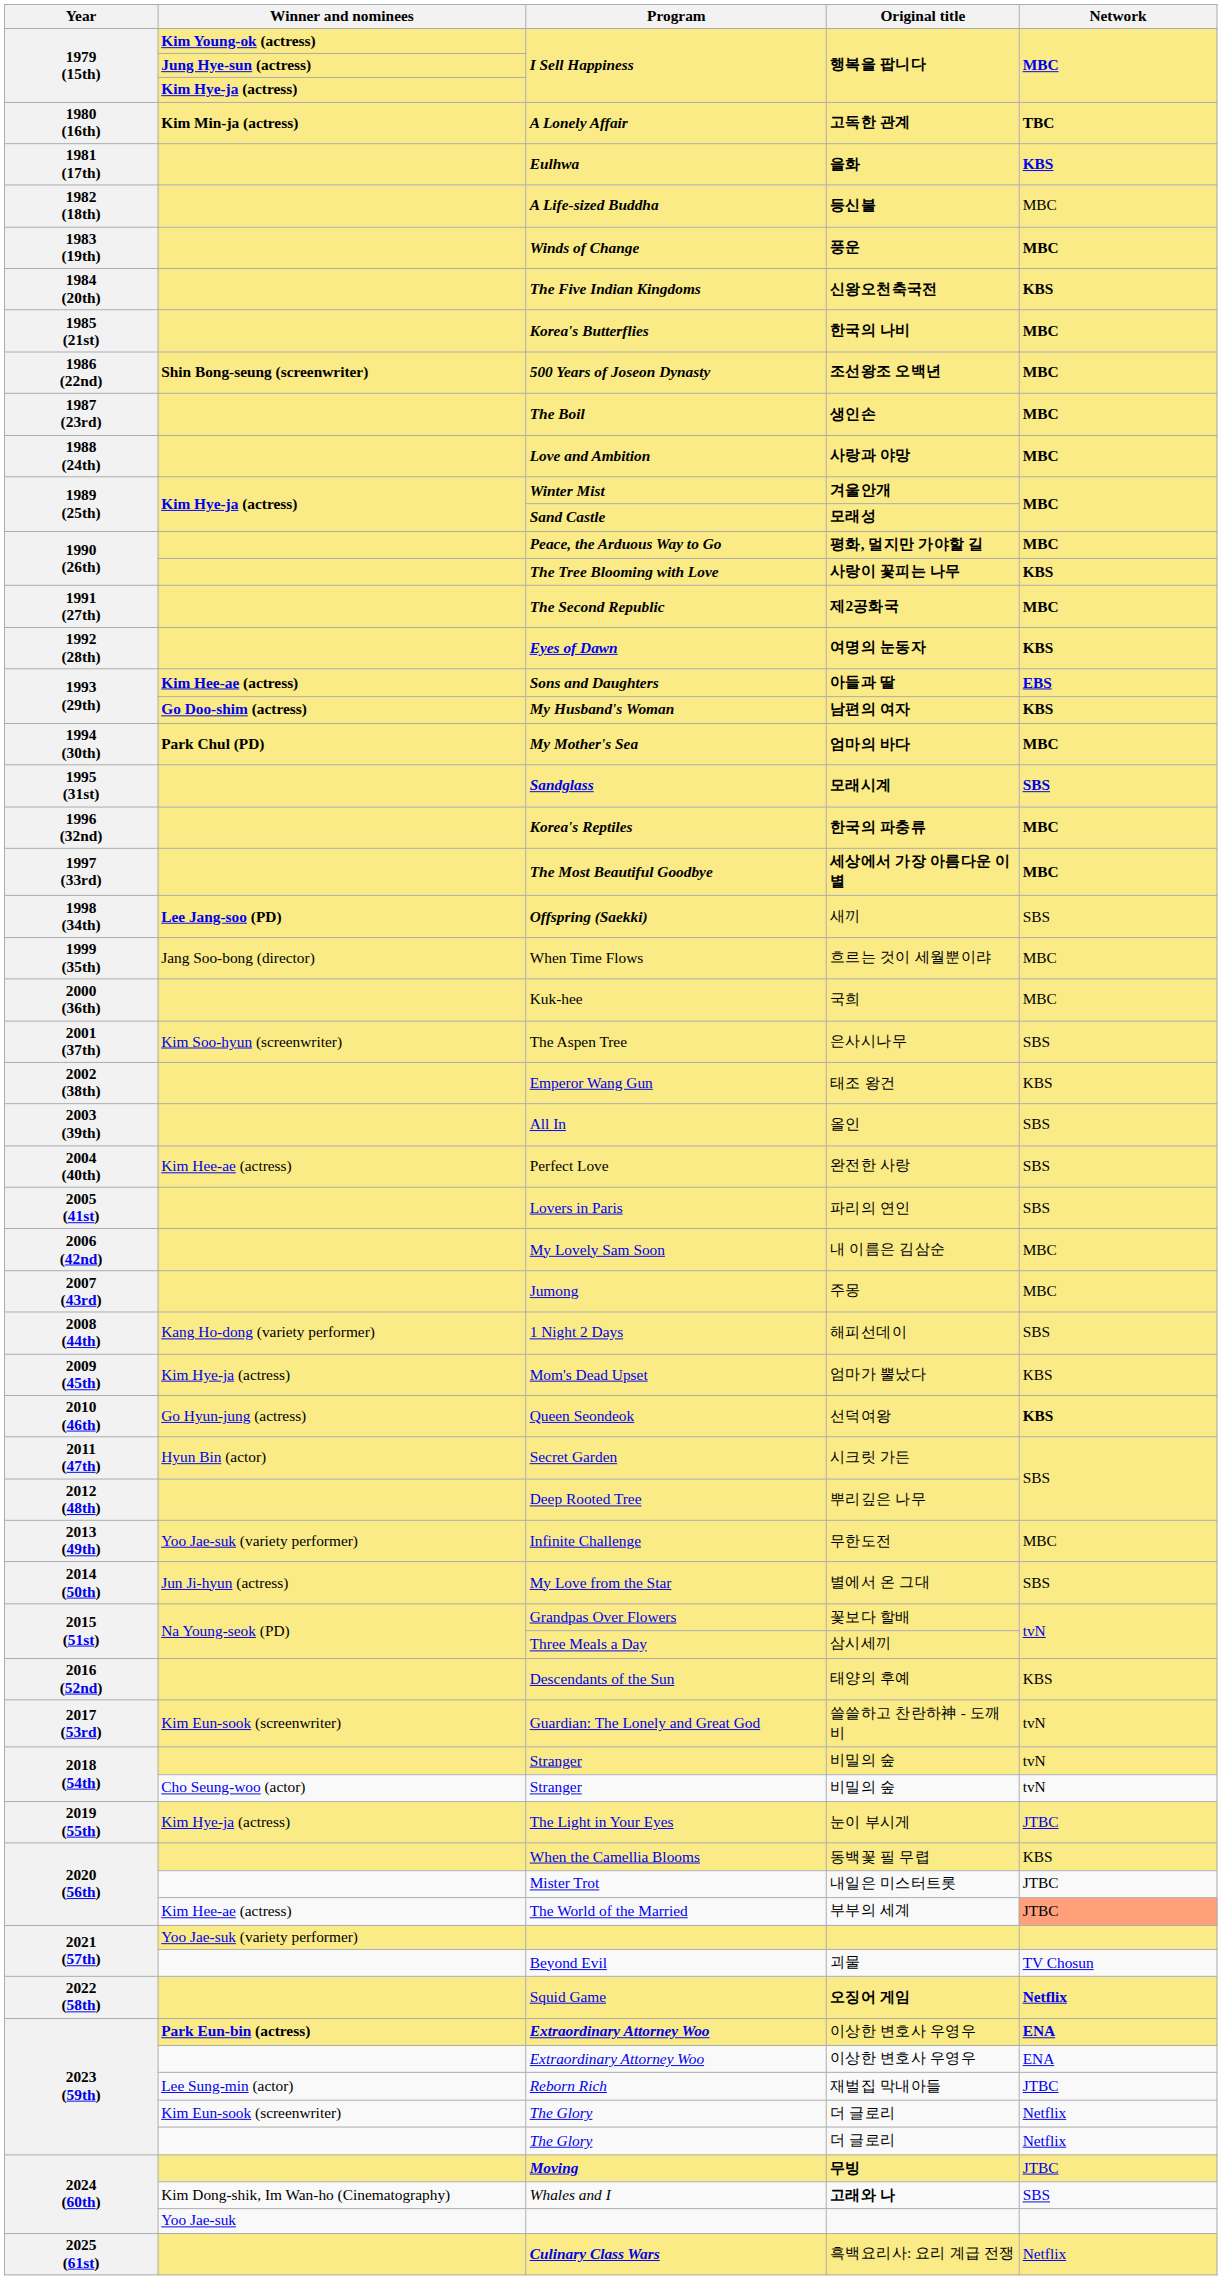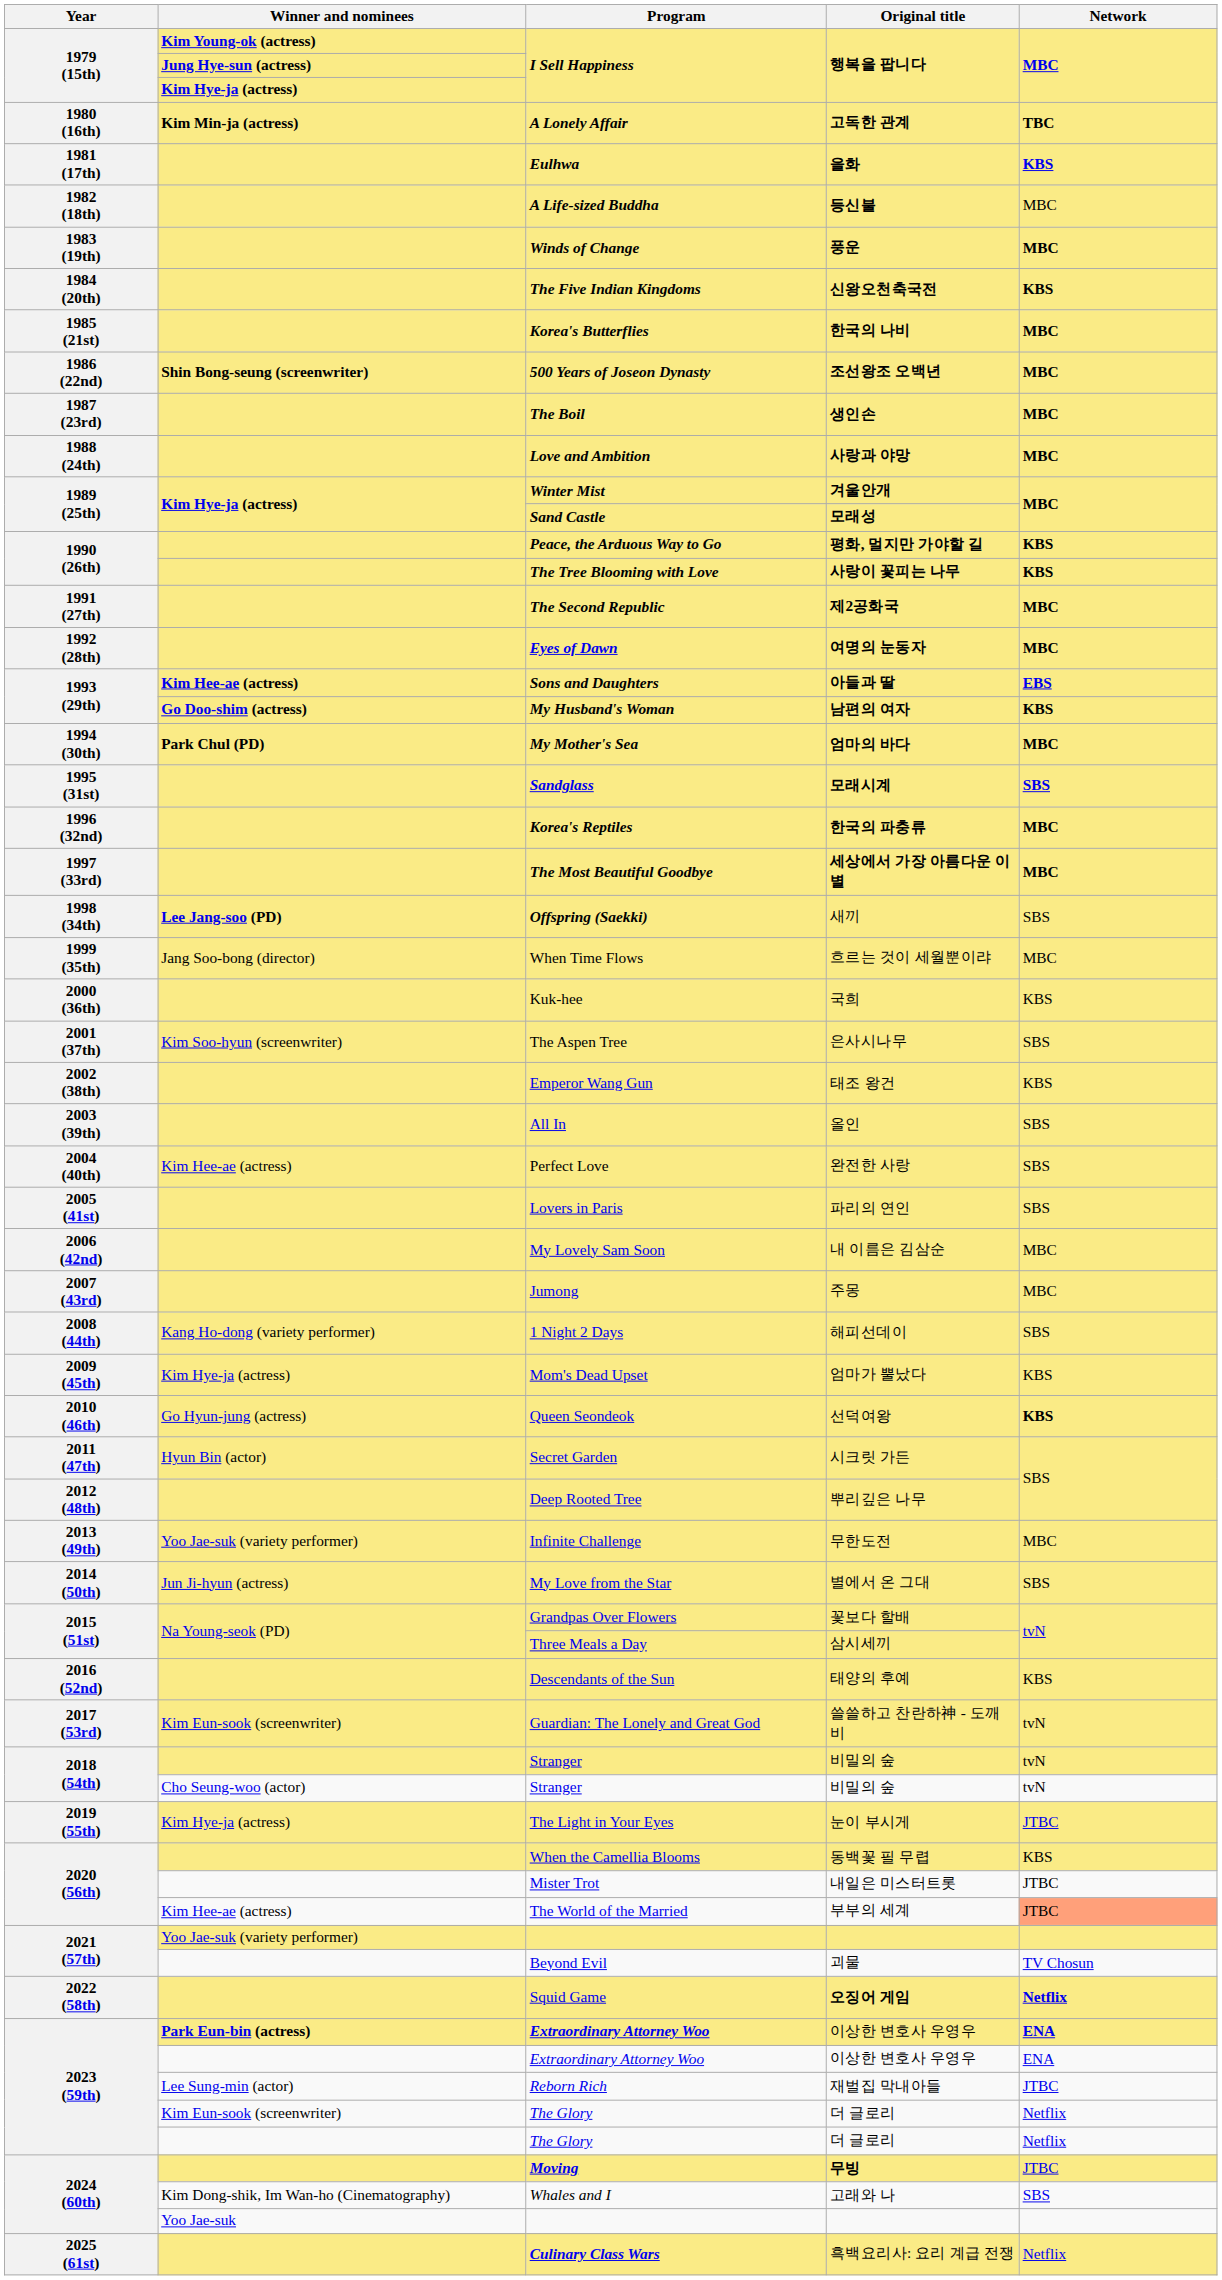Peace, the Arduous Way to Go | Network: MBC -> KBS
Eyes of Dawn | Network: KBS -> MBC
Kuk-hee | Network: MBC -> KBS
Whales and I | Original title: bold -> normal
